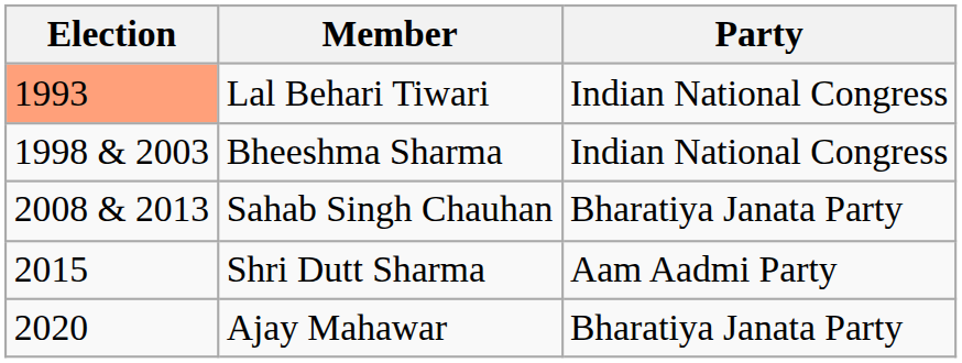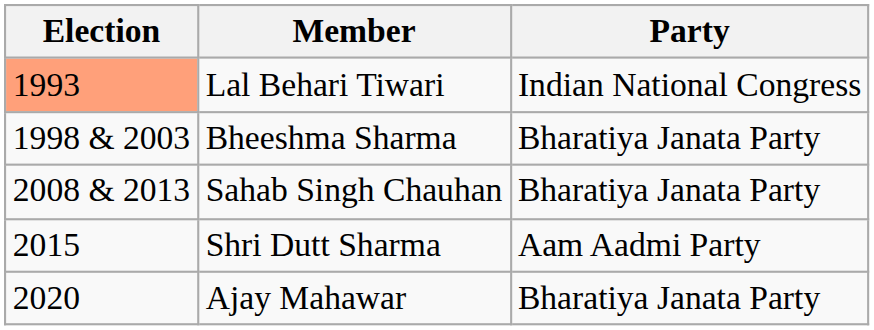Bheeshma Sharma | Party: Indian National Congress -> Bharatiya Janata Party
